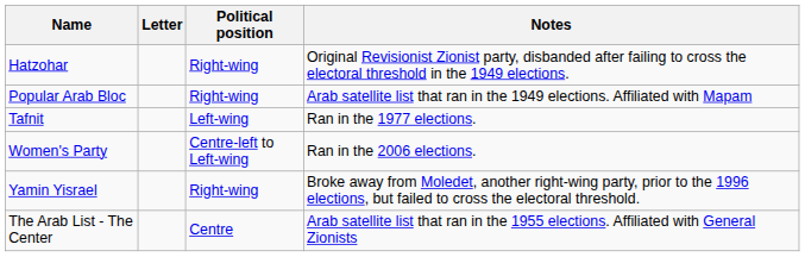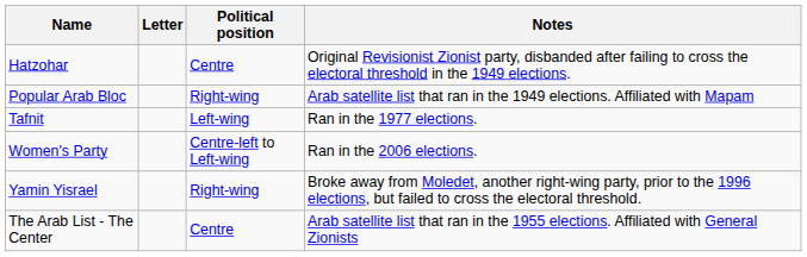Hatzohar | Political position: Right-wing -> Centre
